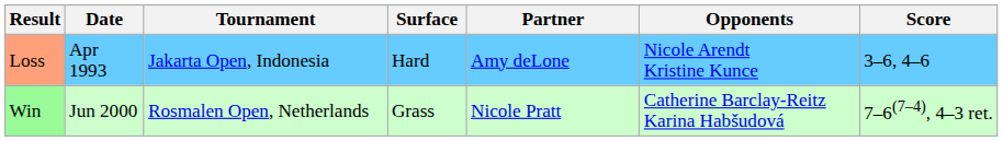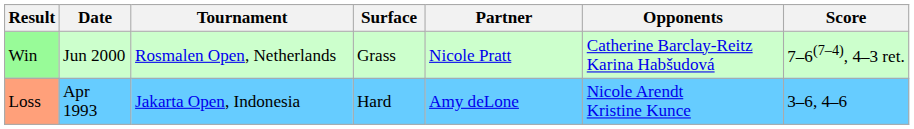rows swapped: Loss <-> Win
